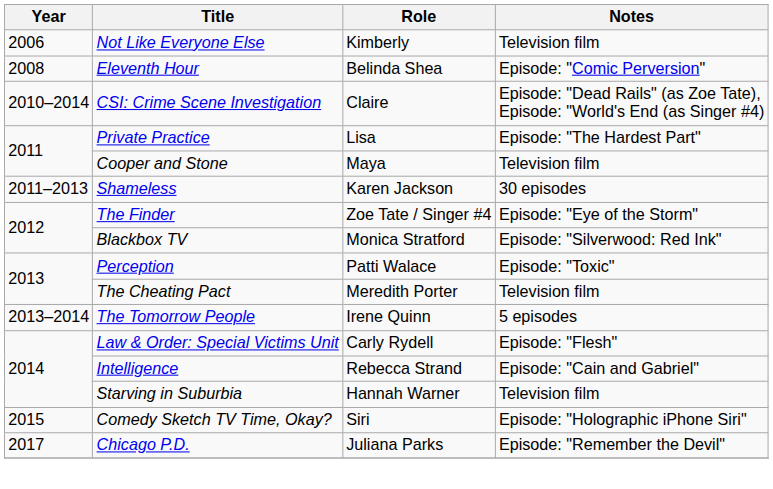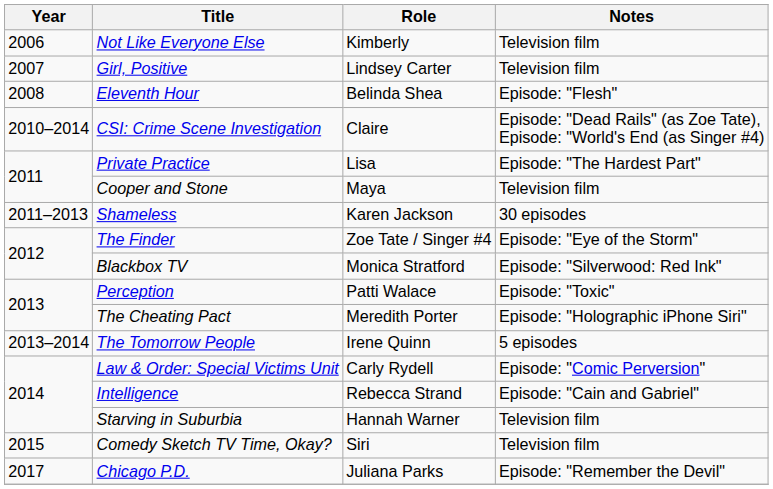+ row: 2007 | Girl, Positive | Lindsey Carter | Television film
Eleventh Hour | Notes: Episode: "Comic Perversion" -> Episode: "Flesh"
The Cheating Pact | Notes: Television film -> Episode: "Holographic iPhone Siri"
Law & Order: Special Victims Unit | Notes: Episode: "Flesh" -> Episode: "Comic Perversion"
Comedy Sketch TV Time, Okay? | Notes: Episode: "Holographic iPhone Siri" -> Television film
